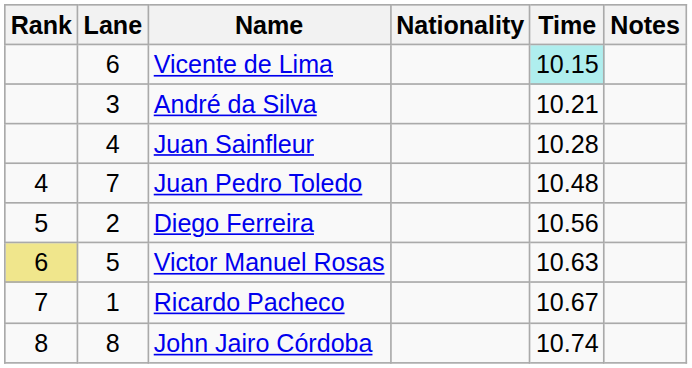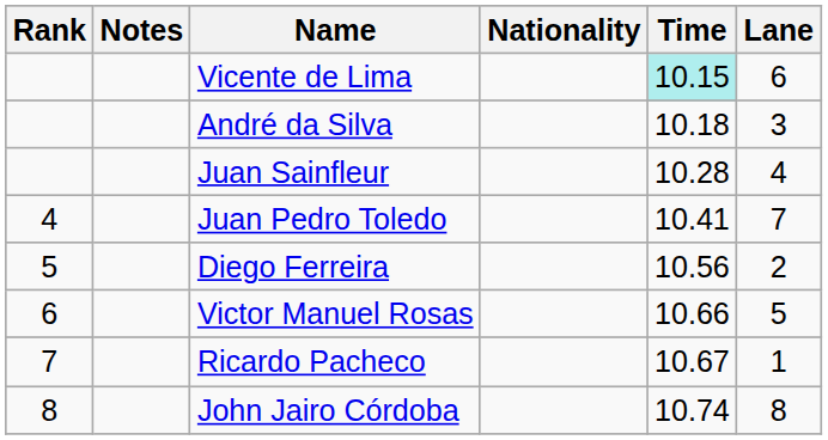columns swapped: Lane <-> Notes
André da Silva | Time: 10.21 -> 10.18
Juan Pedro Toledo | Time: 10.48 -> 10.41
Victor Manuel Rosas | Rank: khaki background -> no background
Victor Manuel Rosas | Time: 10.63 -> 10.66
